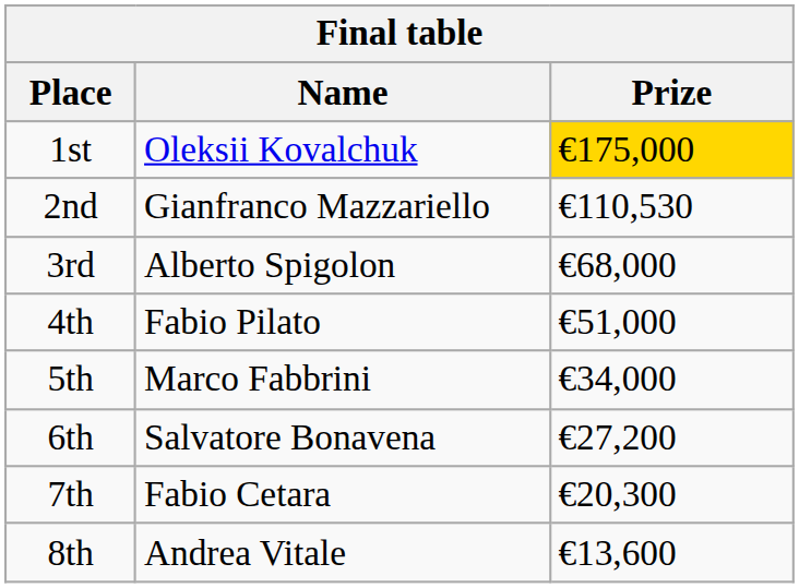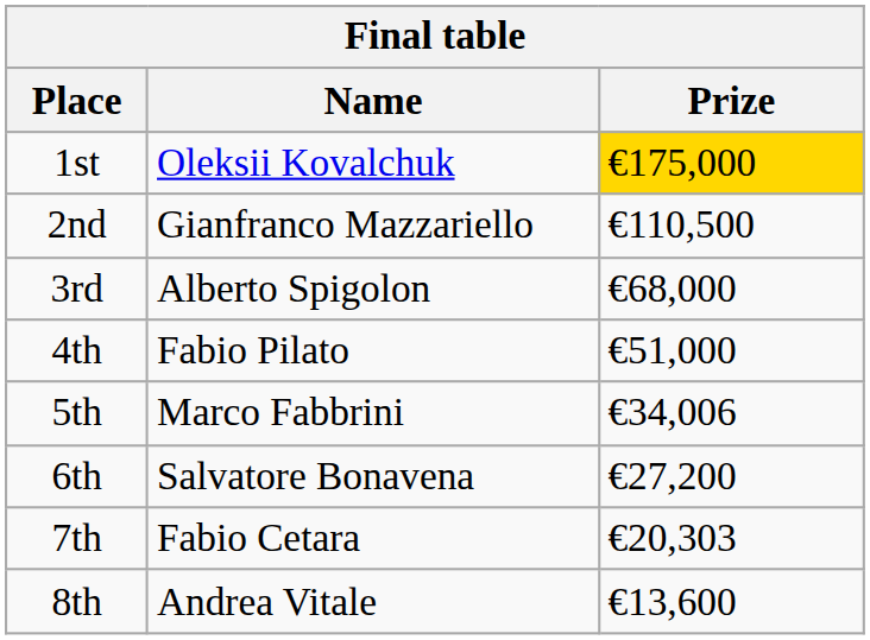2nd | Prize: €110,530 -> €110,500
5th | Prize: €34,000 -> €34,006
7th | Prize: €20,300 -> €20,303
